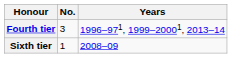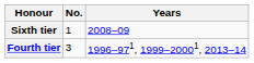rows swapped: Fourth tier <-> Sixth tier
